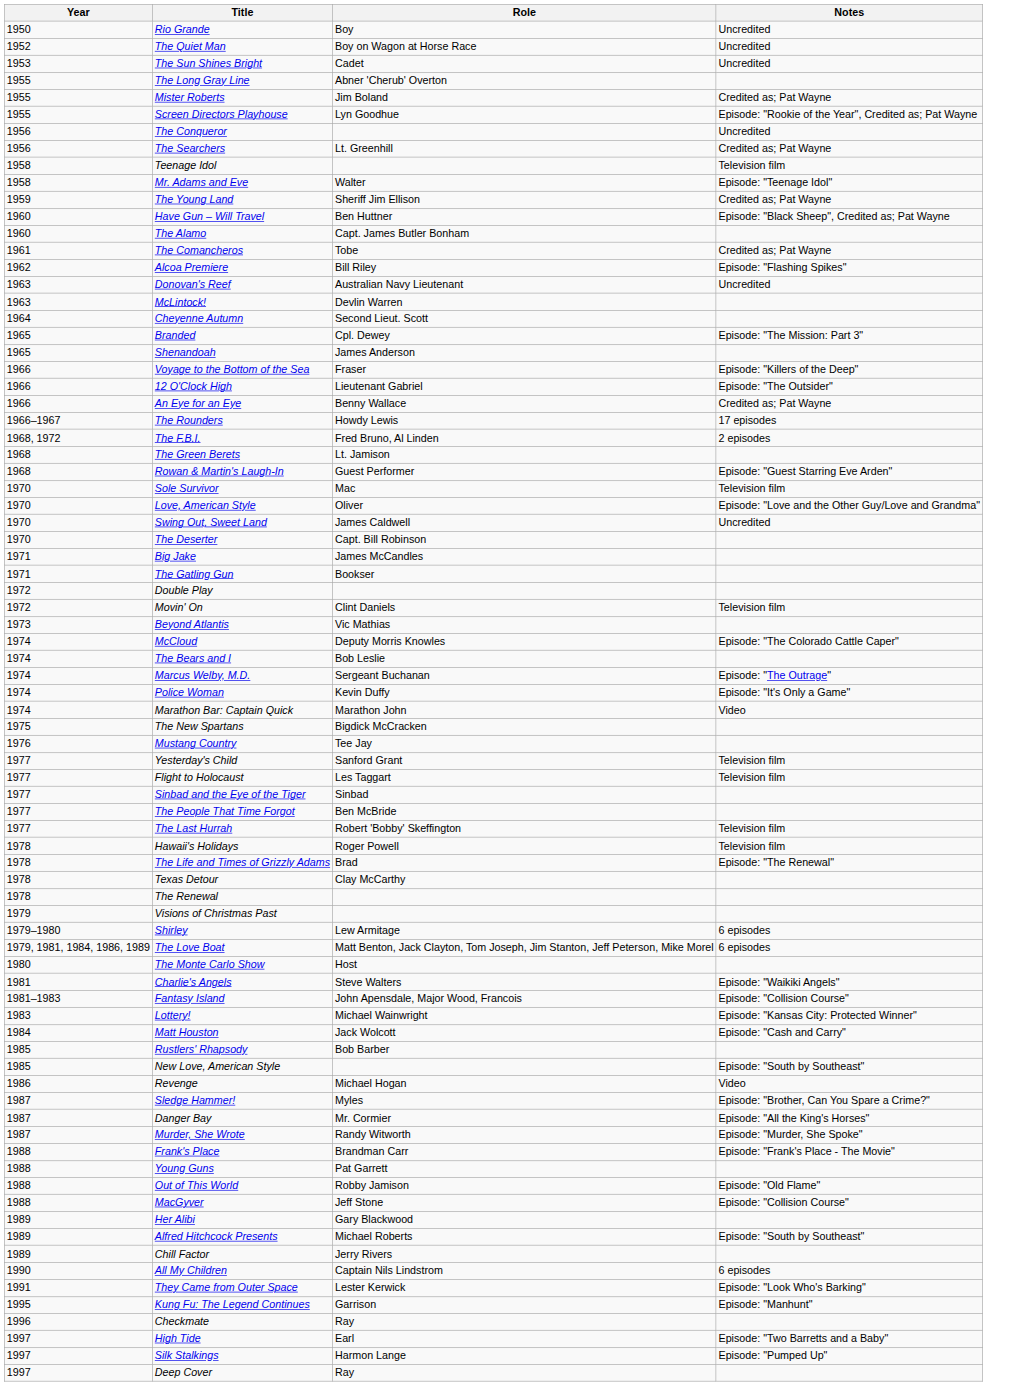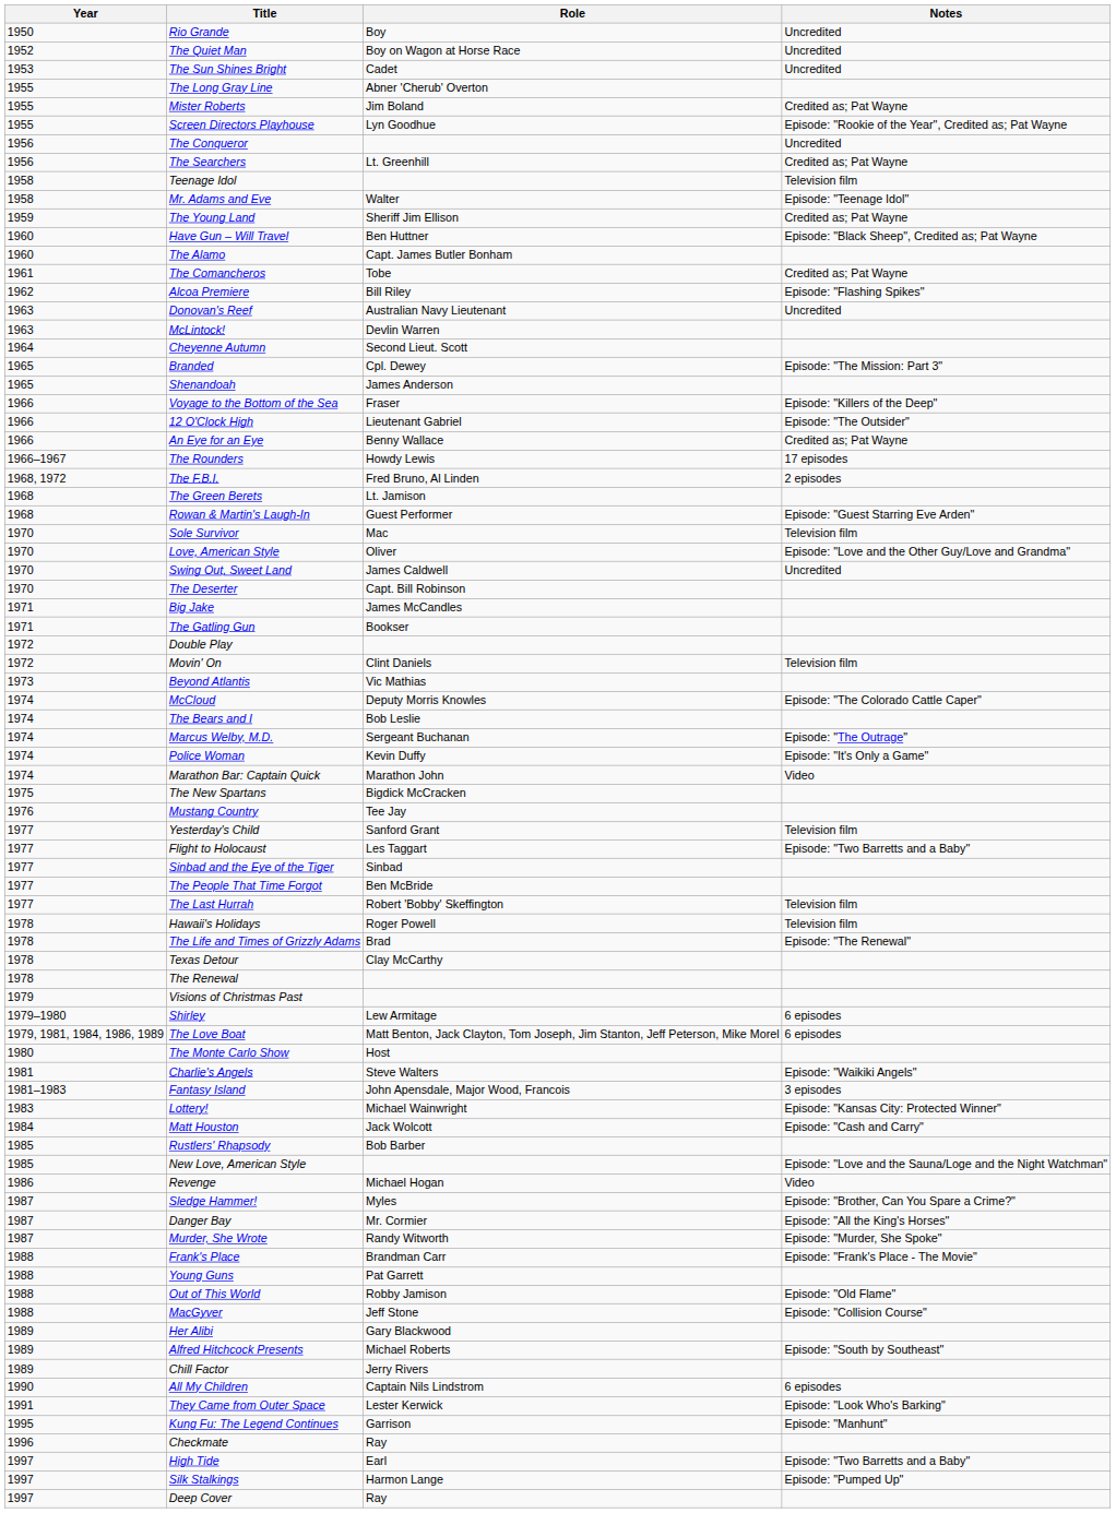Flight to Holocaust | Notes: Television film -> Episode: "Two Barretts and a Baby"
Fantasy Island | Notes: Episode: "Collision Course" -> 3 episodes
New Love, American Style | Notes: Episode: "South by Southeast" -> Episode: "Love and the Sauna/Loge and the Night Watchman"
